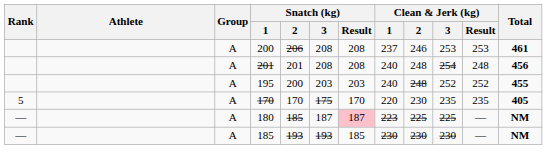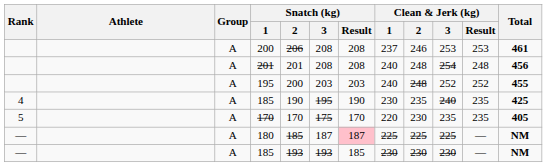+ row: 4 | A | 185 | 190 | 195 | 190 | 230 | 235 | 240 | 235 | 425
180 | Clean & Jerk (kg) / 1: 223 -> 225
